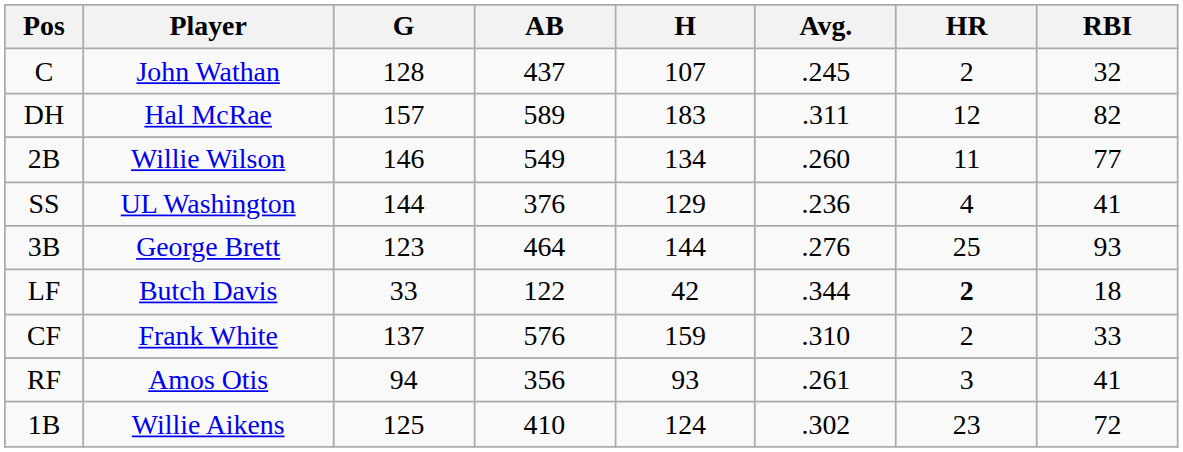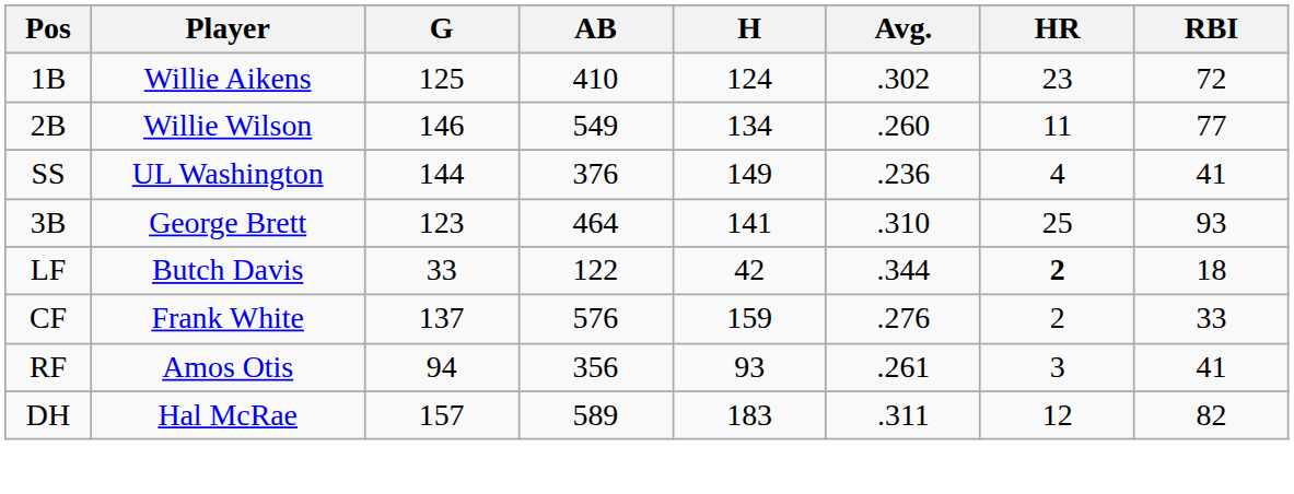- row: C | John Wathan | 128 | 437 | 107 | .245 | 2 | 32
rows swapped: 1B <-> DH
SS | H: 129 -> 149
3B | H: 144 -> 141
3B | Avg.: .276 -> .310
CF | Avg.: .310 -> .276
